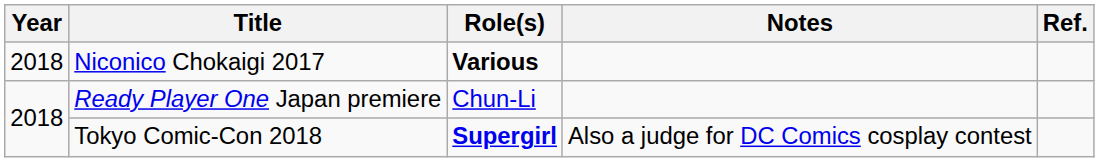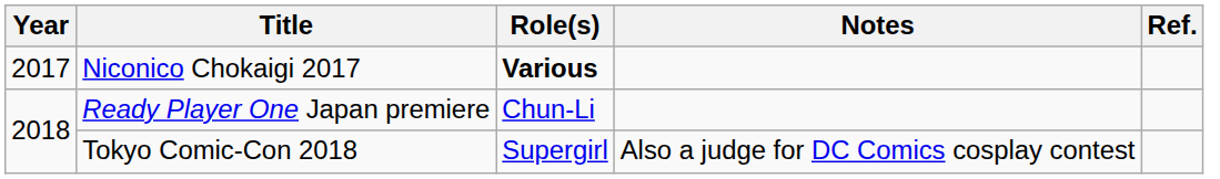Niconico Chokaigi 2017 | Year: 2018 -> 2017
Tokyo Comic-Con 2018 | Role(s): bold -> normal
